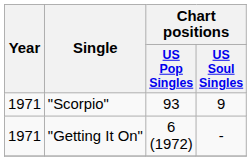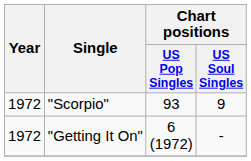"Scorpio" | Year: 1971 -> 1972
"Getting It On" | Year: 1971 -> 1972
